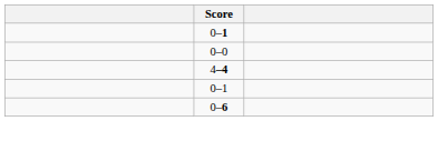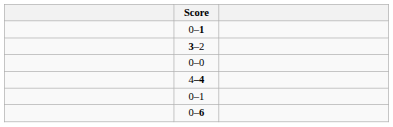+ row: 3–2
